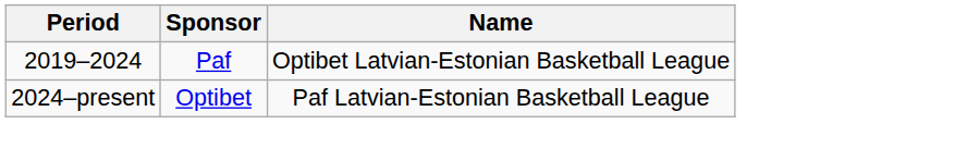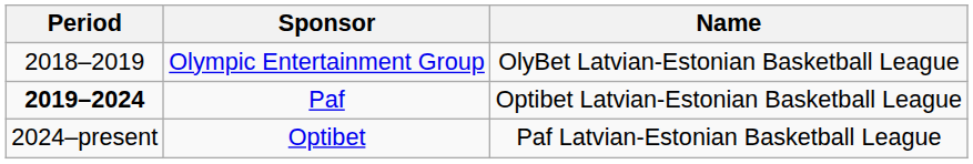+ row: 2018–2019 | Olympic Entertainment Group | OlyBet Latvian-Estonian Basketball League
Paf | Period: normal -> bold
